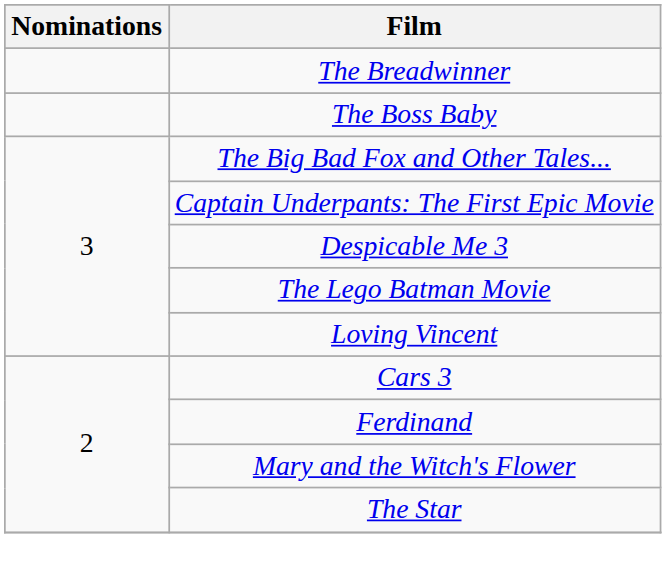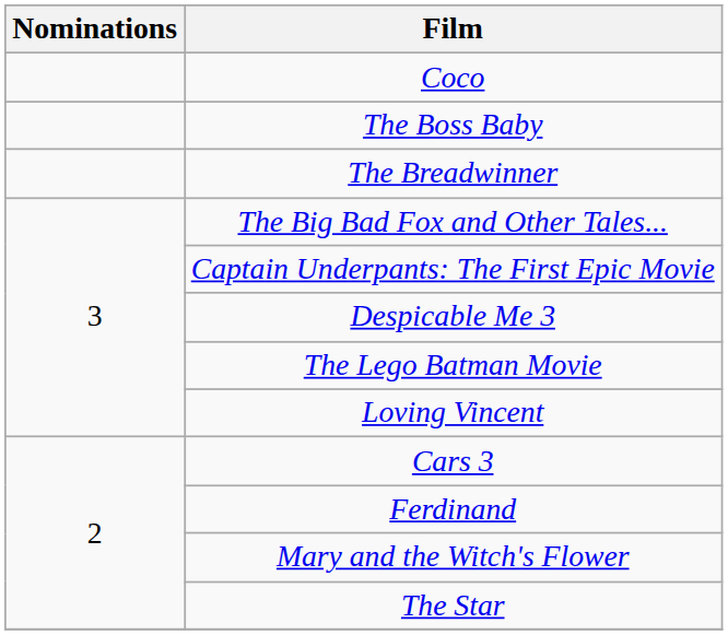+ row: Coco
rows swapped: The Breadwinner <-> The Boss Baby
